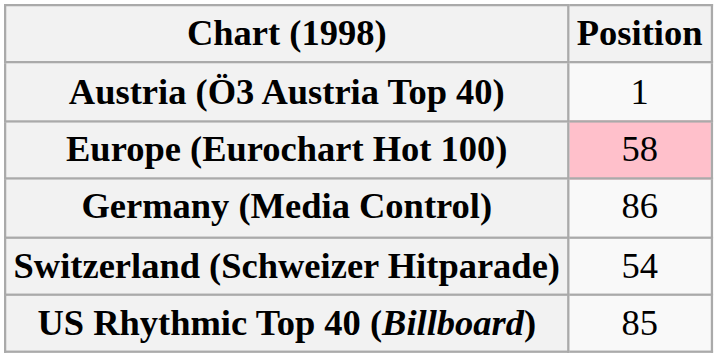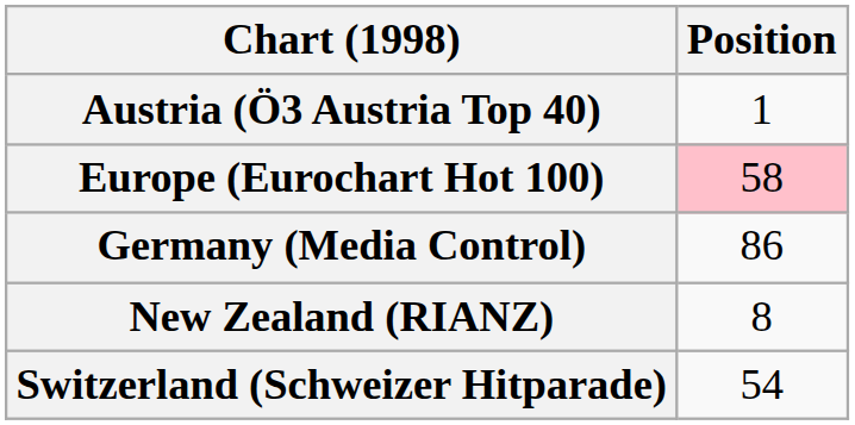+ row: New Zealand (RIANZ) | 8
- row: US Rhythmic Top 40 (Billboard) | 85
